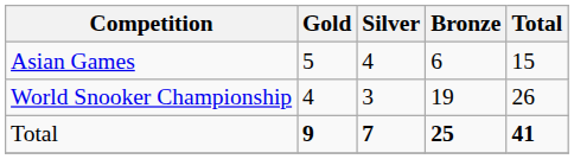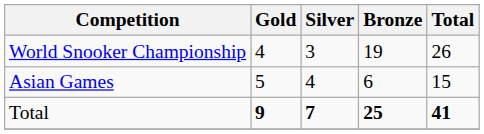rows swapped: World Snooker Championship <-> Asian Games
